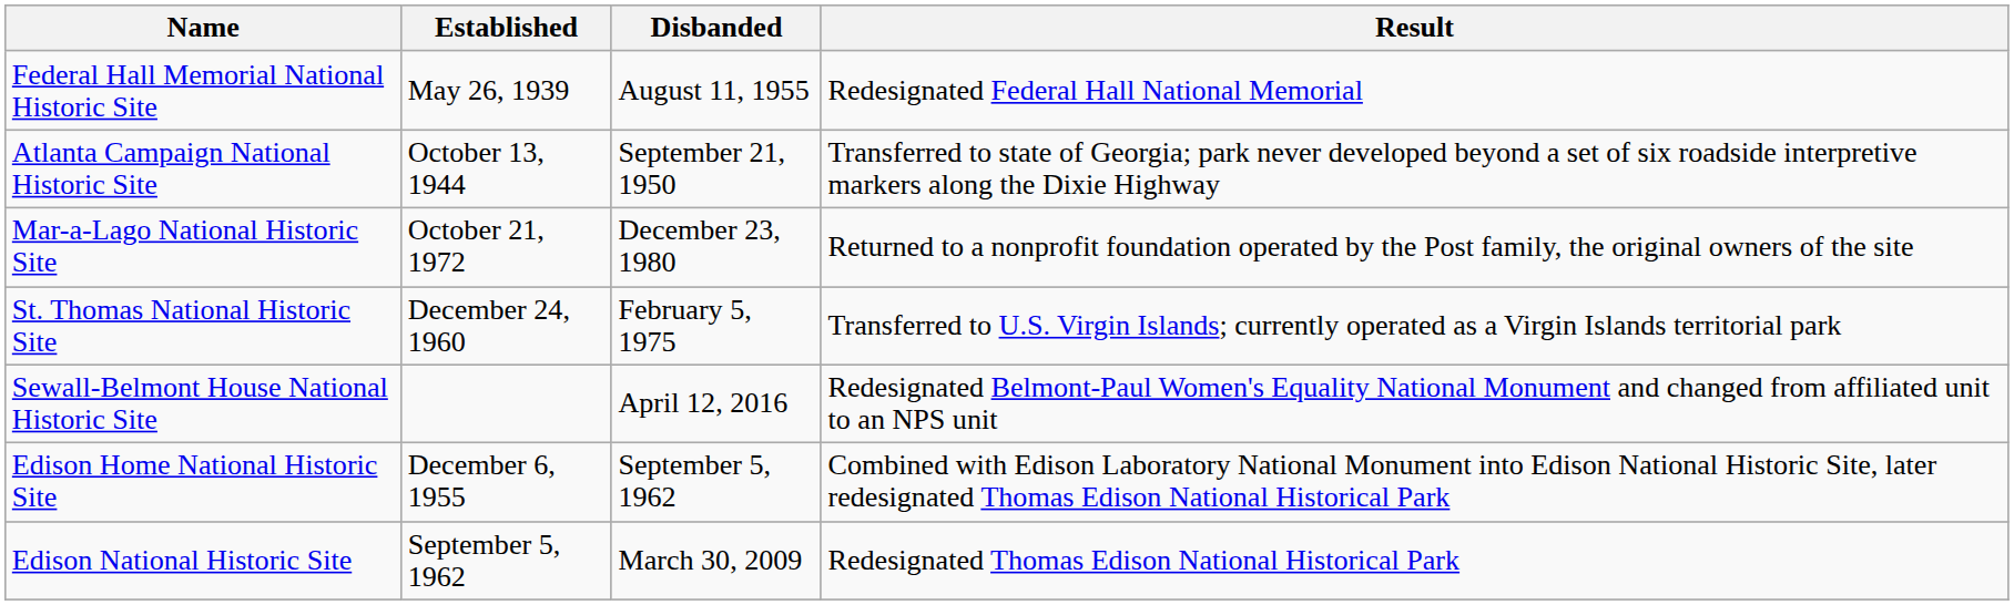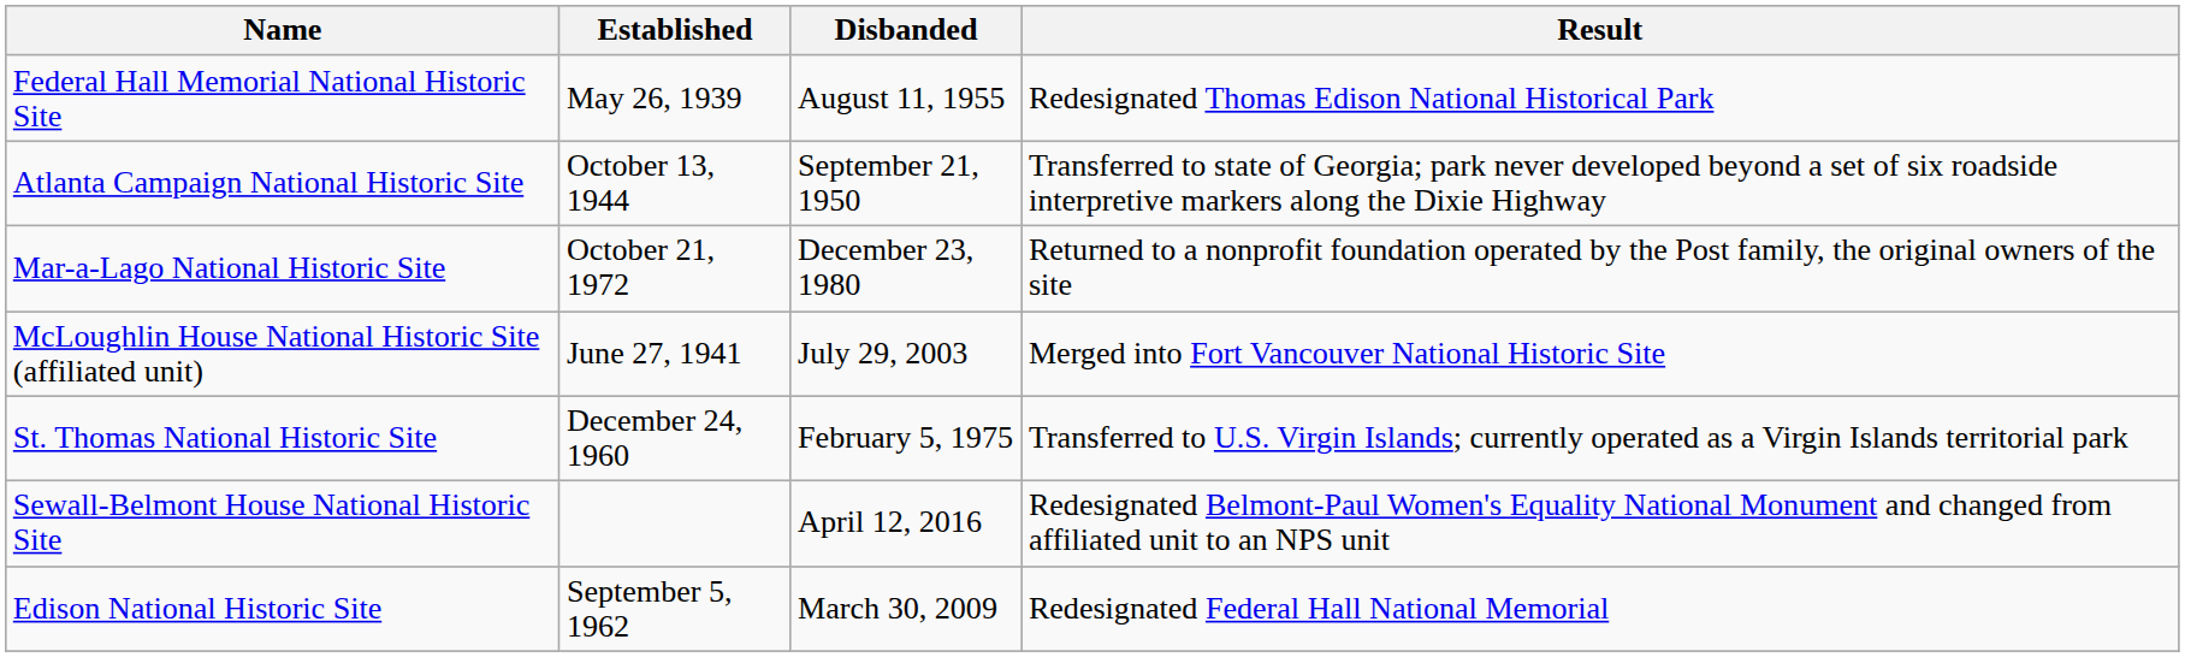Federal Hall Memorial National Historic Site | Result: Redesignated Federal Hall National Memorial -> Redesignated Thomas Edison National Historical Park
+ row: McLoughlin House National Historic Site (affiliated unit) | June 27, 1941 | July 29, 2003 | Merged into Fort Vancouver National Historic Site
- row: Edison Home National Historic Site | December 6, 1955 | September 5, 1962 | Combined with Edison Laboratory National Monument into Edison National Historic Site, later redesignated Thomas Edison National Historical Park
Edison National Historic Site | Result: Redesignated Thomas Edison National Historical Park -> Redesignated Federal Hall National Memorial
